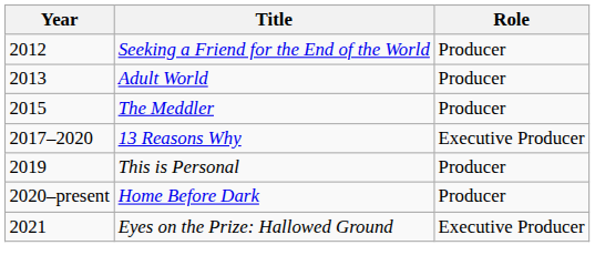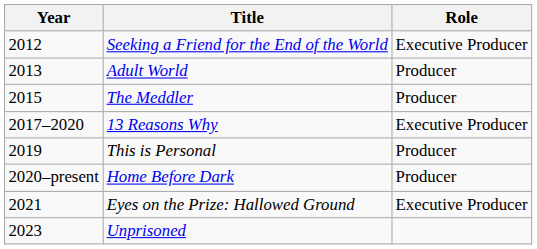Seeking a Friend for the End of the World | Role: Producer -> Executive Producer
+ row: 2023 | Unprisoned
